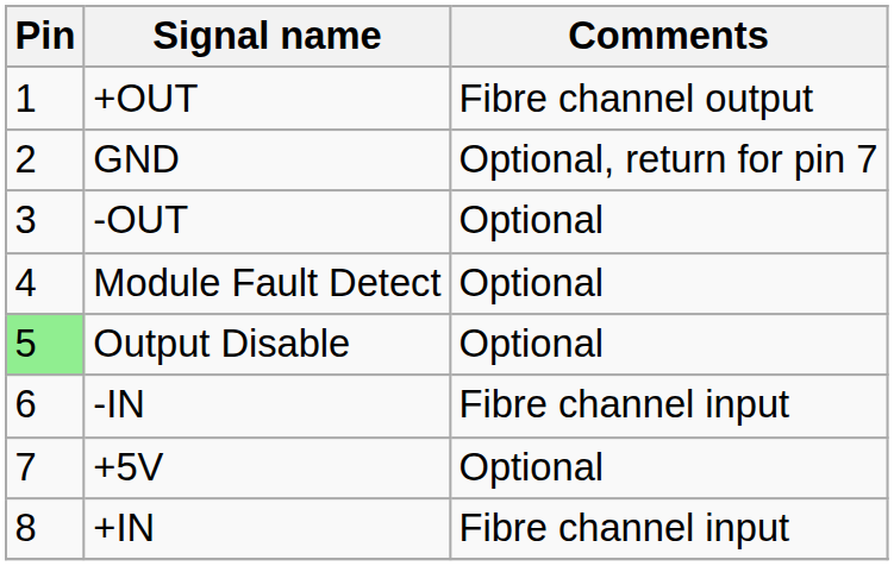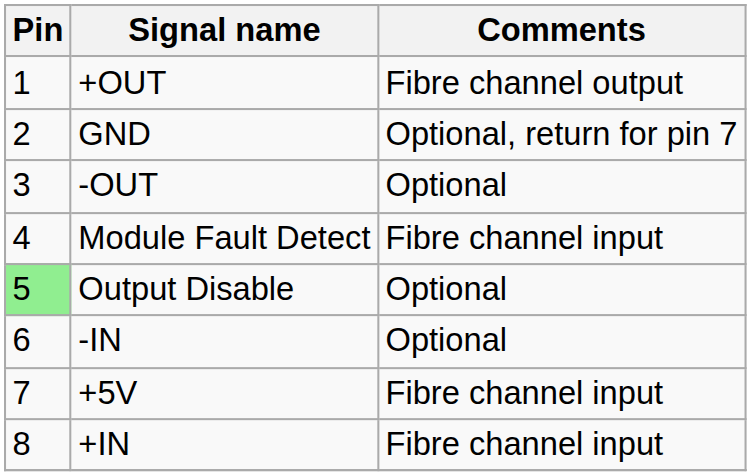Module Fault Detect | Comments: Optional -> Fibre channel input
-IN | Comments: Fibre channel input -> Optional
+5V | Comments: Optional -> Fibre channel input
